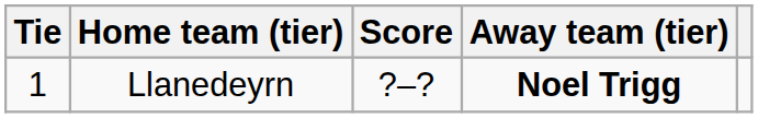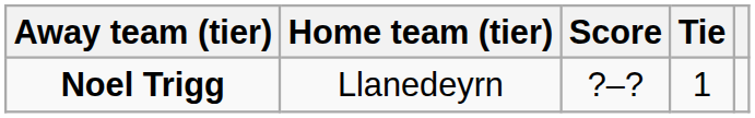columns swapped: Tie <-> Away team (tier)
